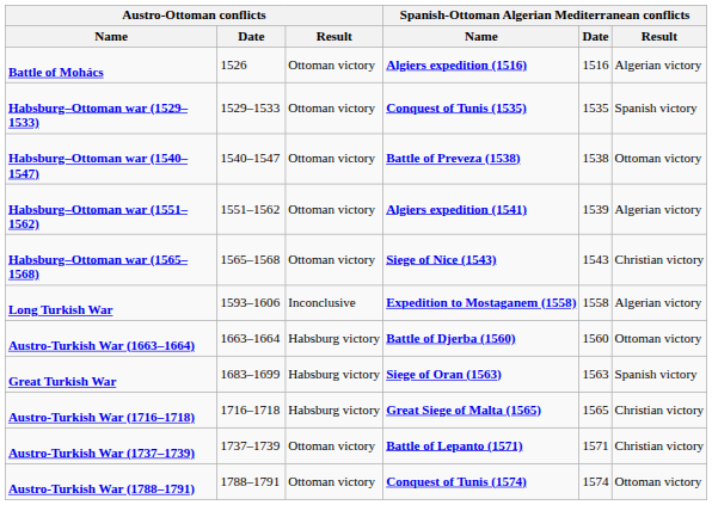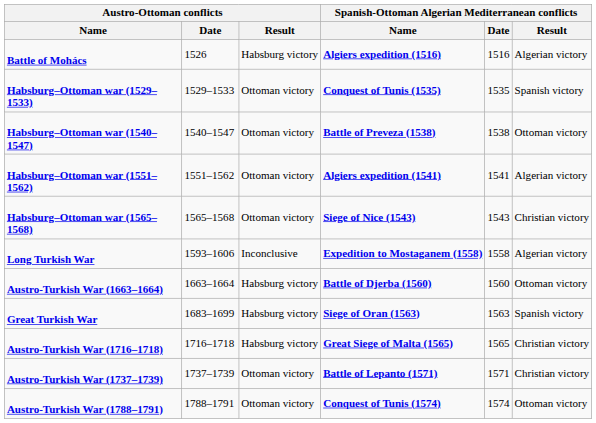Battle of Mohács | Austro-Ottoman conflicts / Result: Ottoman victory -> Habsburg victory
Habsburg–Ottoman war (1551–1562) | Spanish-Ottoman Algerian Mediterranean conflicts / Date: 1539 -> 1541
